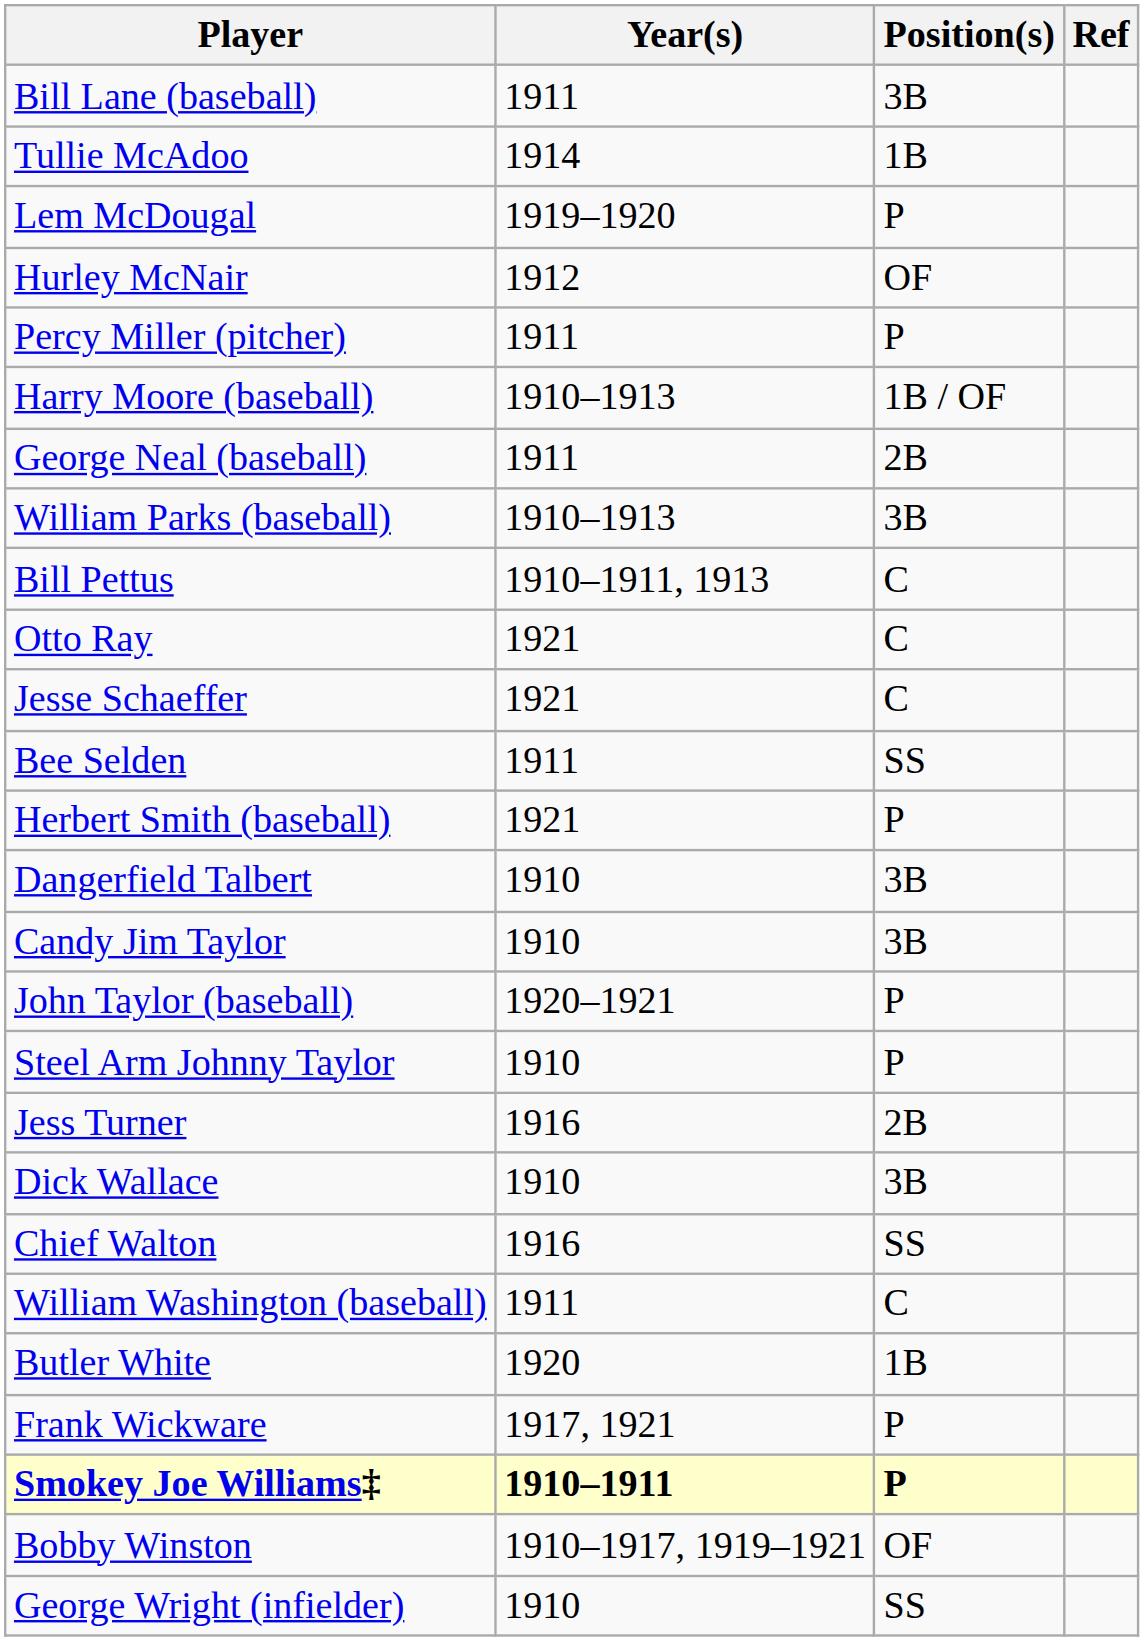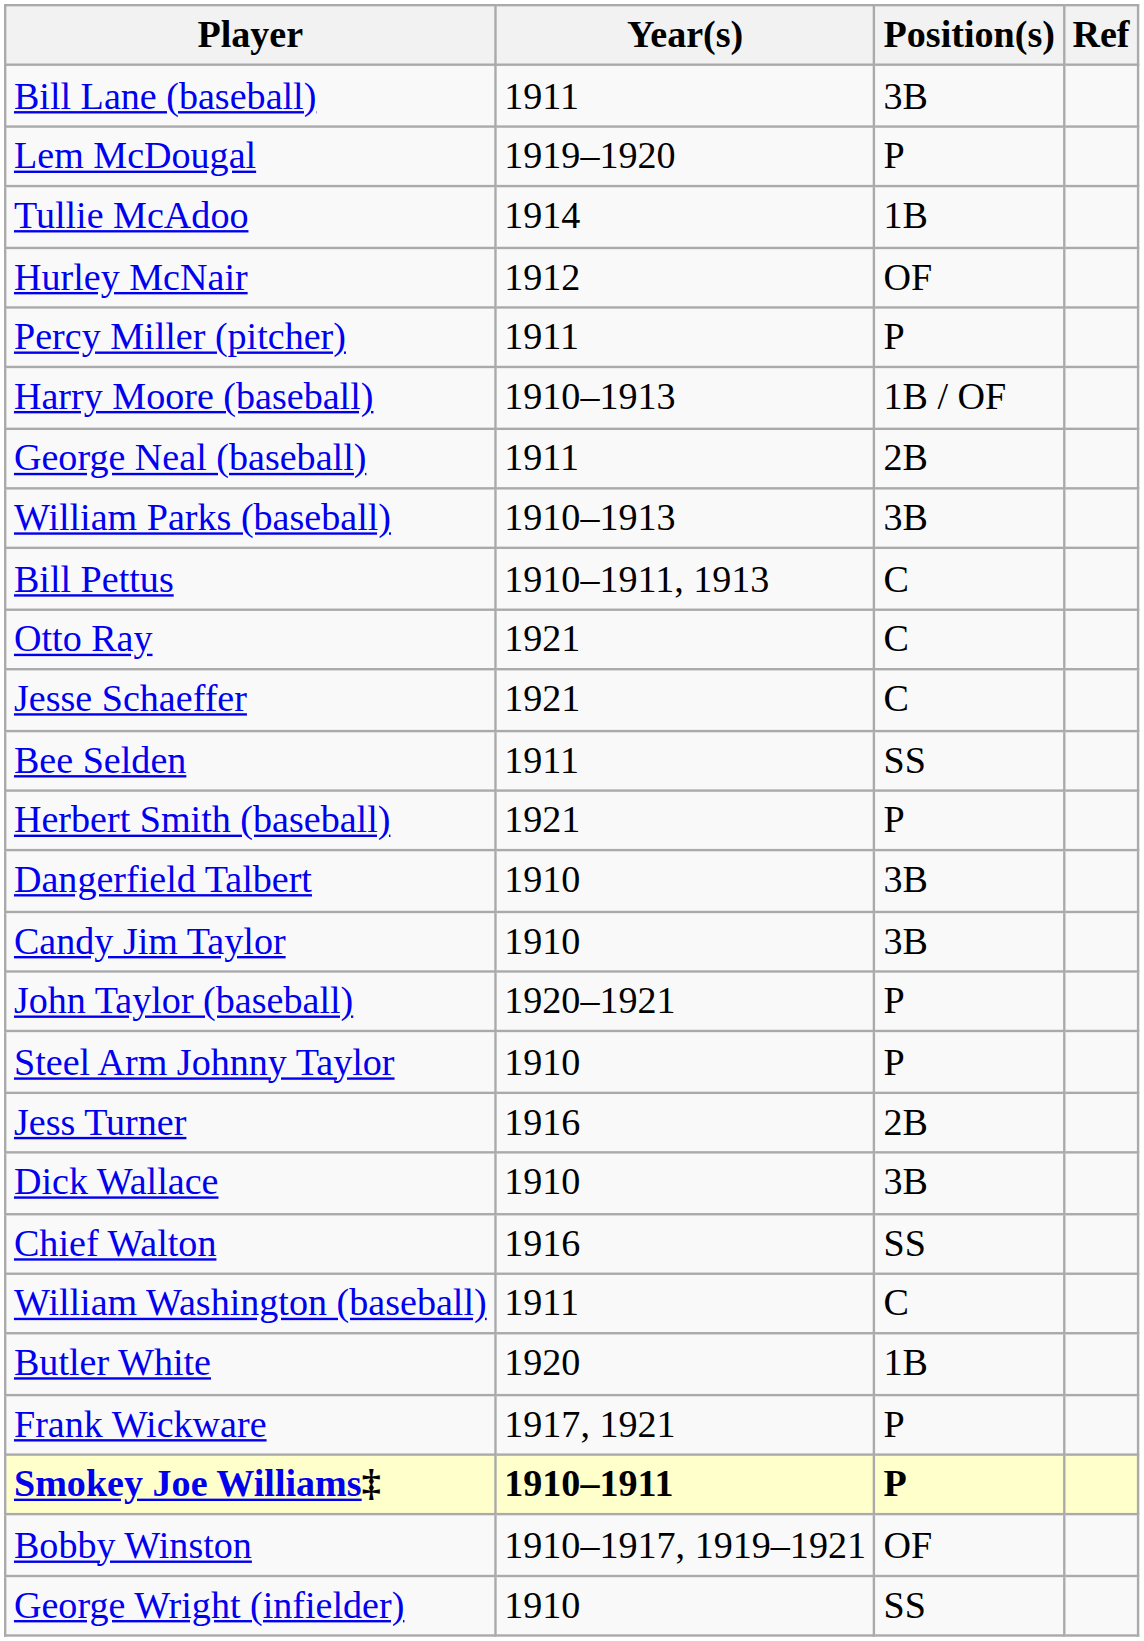rows swapped: Tullie McAdoo <-> Lem McDougal
